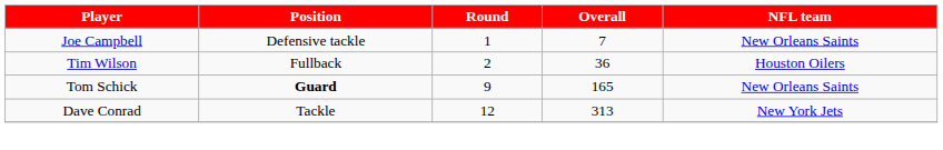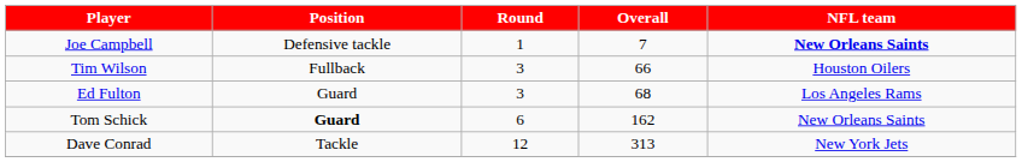Joe Campbell | NFL team: normal -> bold
Tim Wilson | Round: 2 -> 3
Tim Wilson | Overall: 36 -> 66
+ row: Ed Fulton | Guard | 3 | 68 | Los Angeles Rams
Tom Schick | Round: 9 -> 6
Tom Schick | Overall: 165 -> 162
